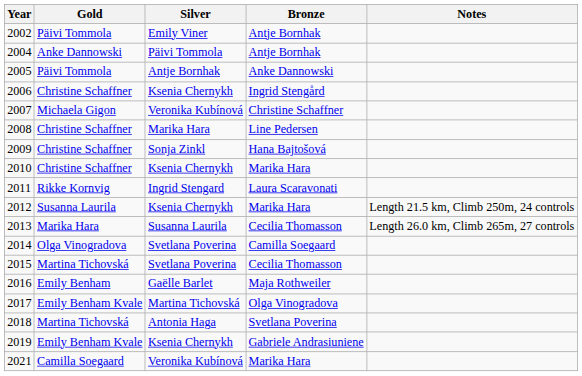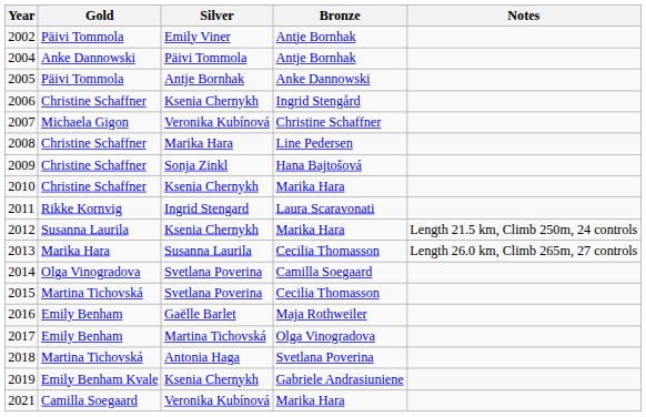2017 | Gold: Emily Benham Kvale -> Emily Benham
